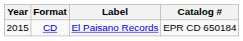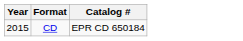- column: Label | El Paisano Records
